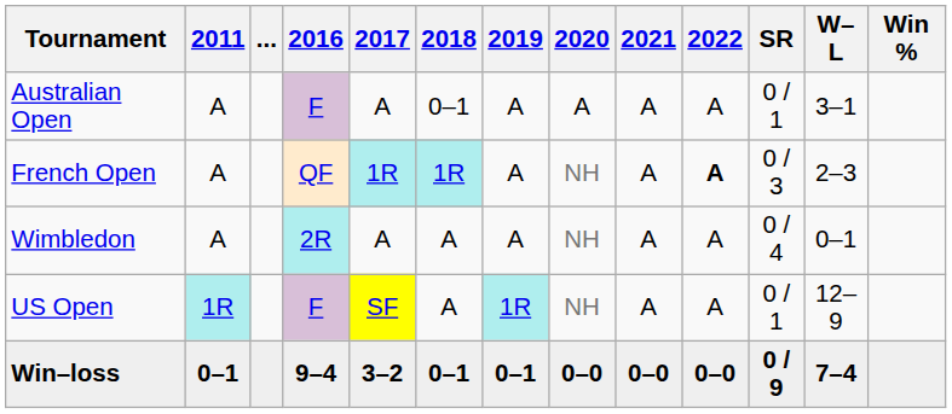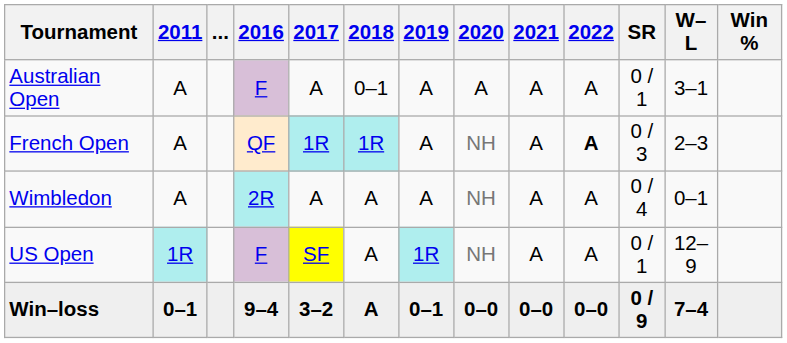Win–loss | 2018: 0–1 -> A
